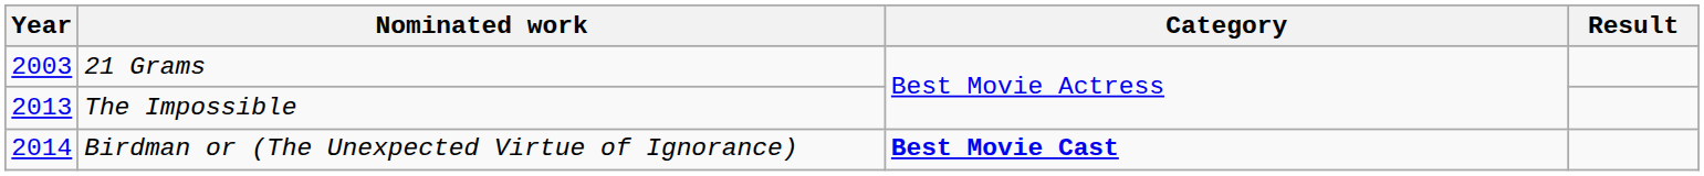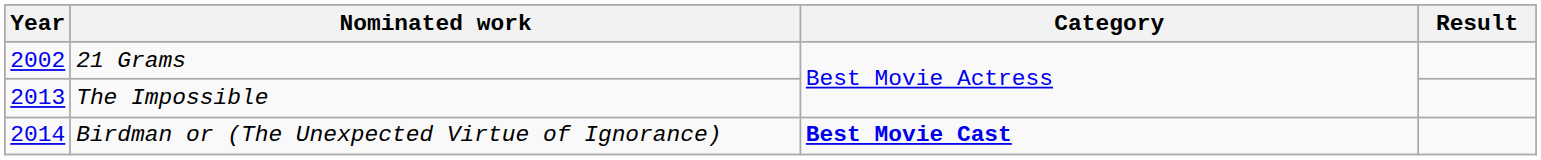21 Grams | Year: 2003 -> 2002
